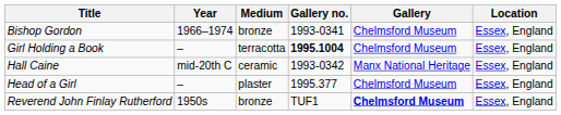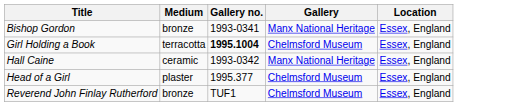- column: Year | 1966–1974 | – | mid-20th C | – | 1950s
Bishop Gordon | Gallery: Chelmsford Museum -> Manx National Heritage
Reverend John Finlay Rutherford | Gallery: bold -> normal
